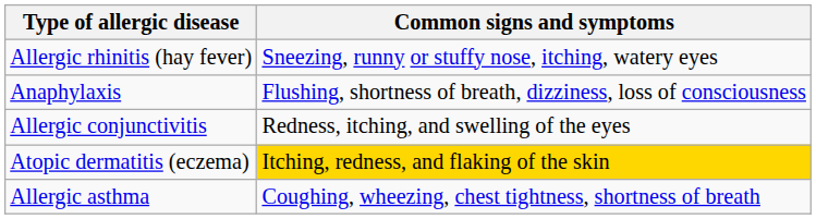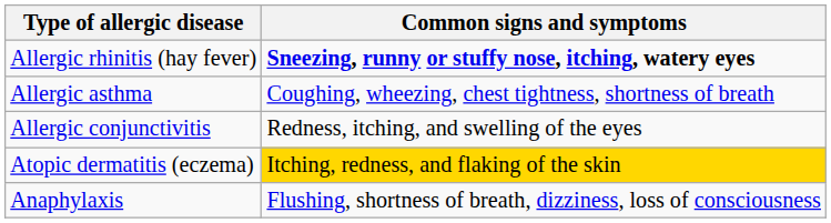Allergic rhinitis (hay fever) | Common signs and symptoms: normal -> bold
rows swapped: Allergic asthma <-> Anaphylaxis
